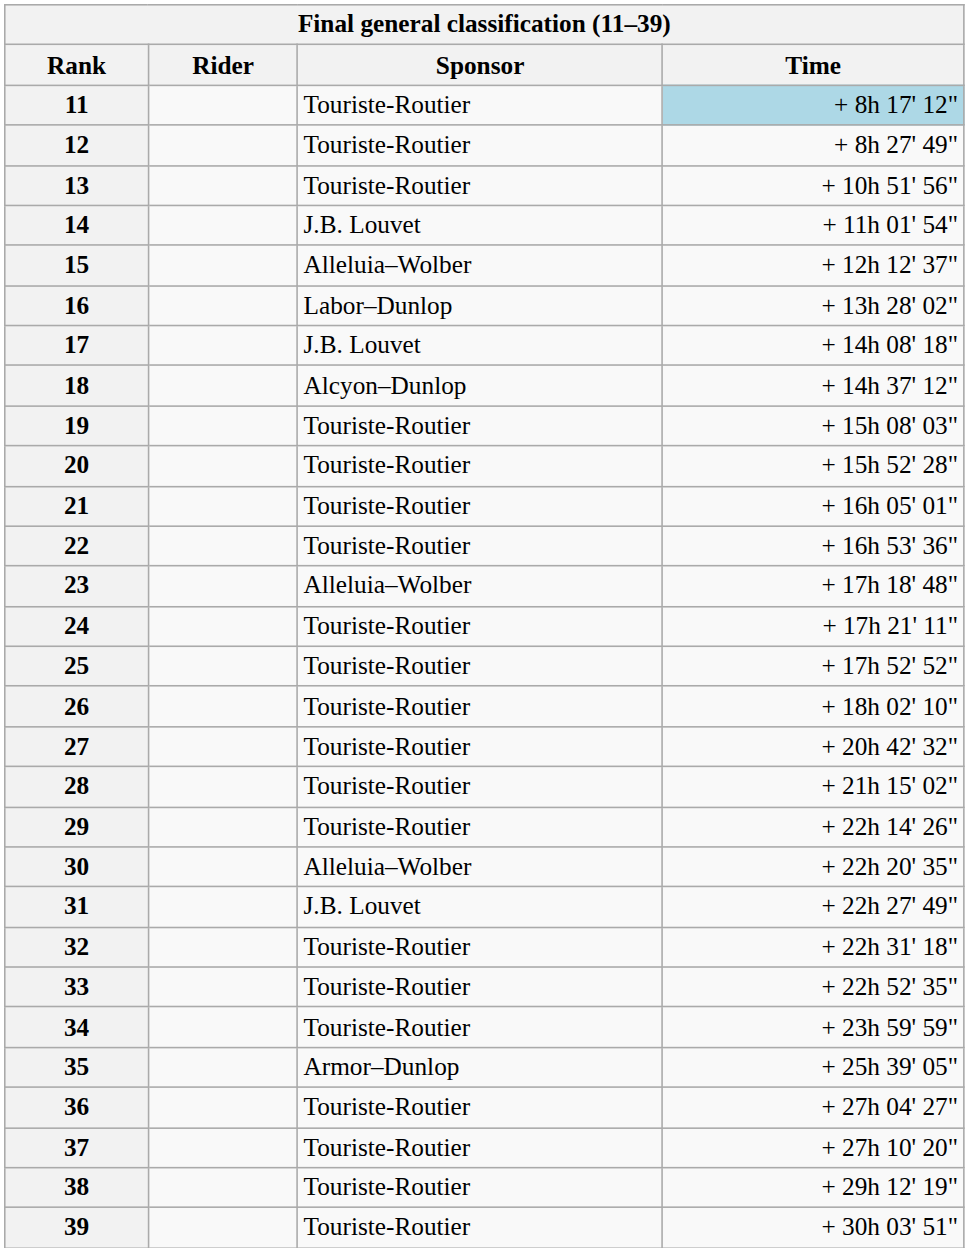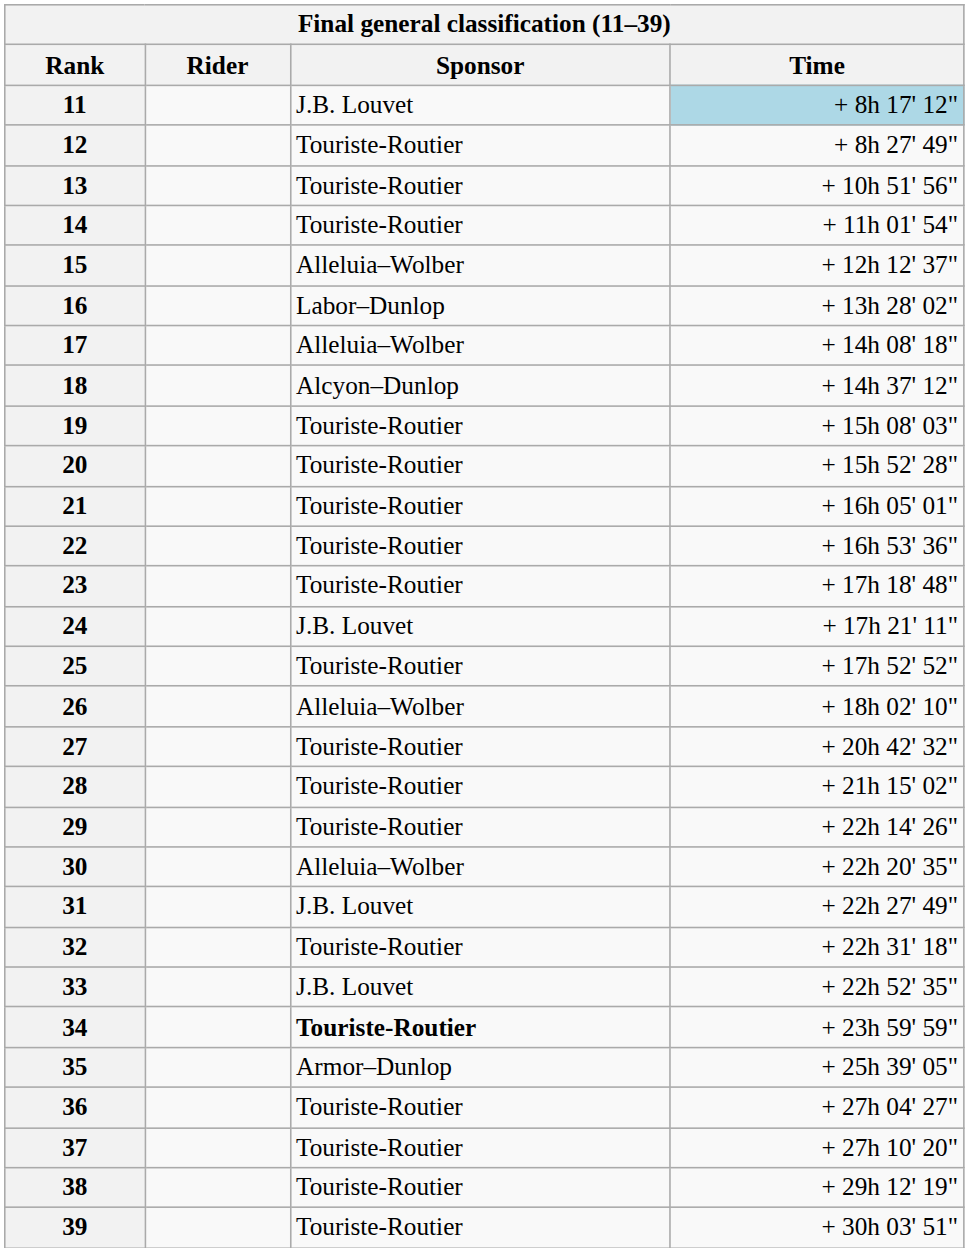11 | Sponsor: Touriste-Routier -> J.B. Louvet
14 | Sponsor: J.B. Louvet -> Touriste-Routier
17 | Sponsor: J.B. Louvet -> Alleluia–Wolber
23 | Sponsor: Alleluia–Wolber -> Touriste-Routier
24 | Sponsor: Touriste-Routier -> J.B. Louvet
26 | Sponsor: Touriste-Routier -> Alleluia–Wolber
33 | Sponsor: Touriste-Routier -> J.B. Louvet
34 | Sponsor: normal -> bold
